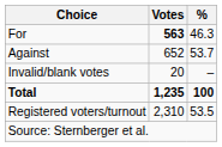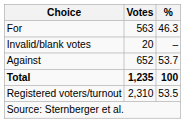For | Votes: bold -> normal
rows swapped: Against <-> Invalid/blank votes
